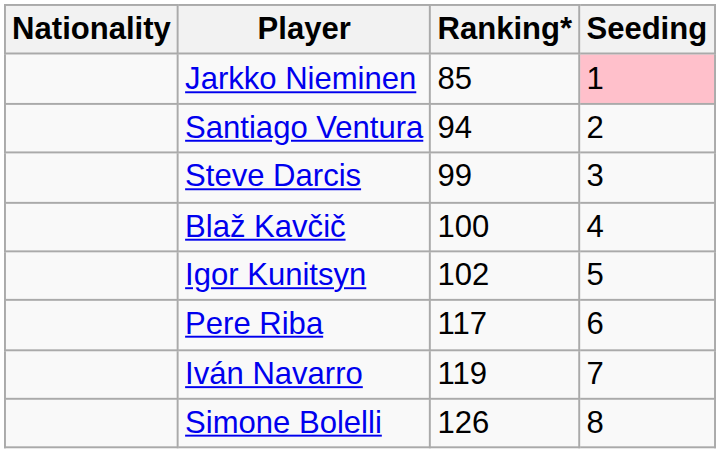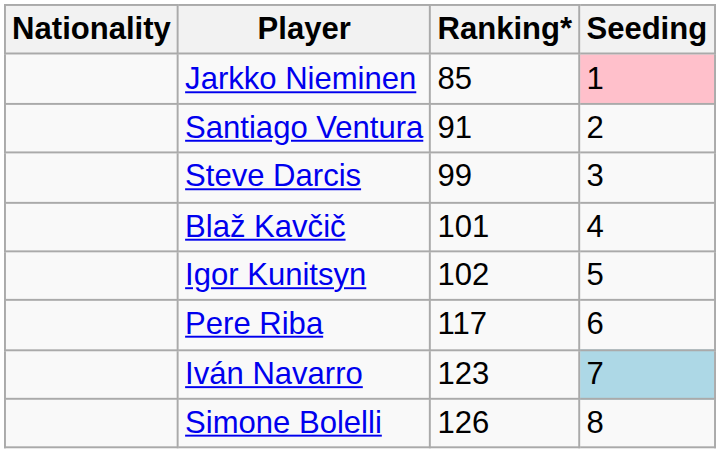Santiago Ventura | Ranking*: 94 -> 91
Blaž Kavčič | Ranking*: 100 -> 101
Iván Navarro | Ranking*: 119 -> 123
Iván Navarro | Seeding: no background -> lightblue background
